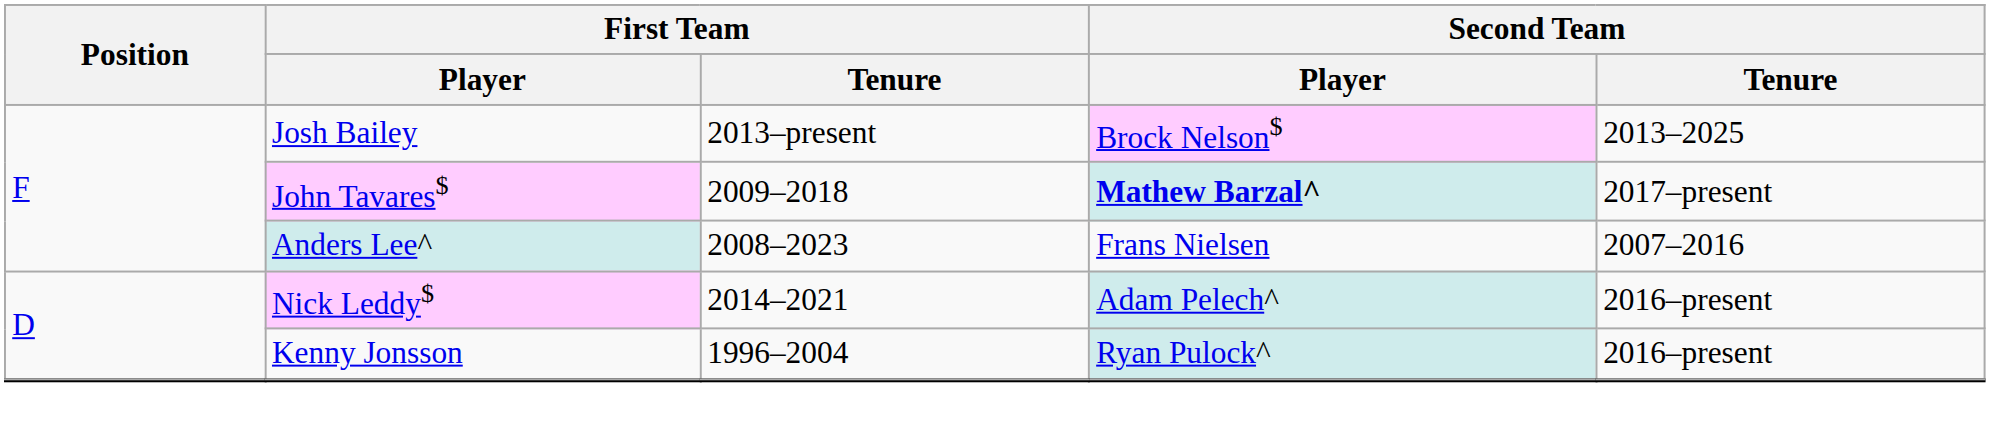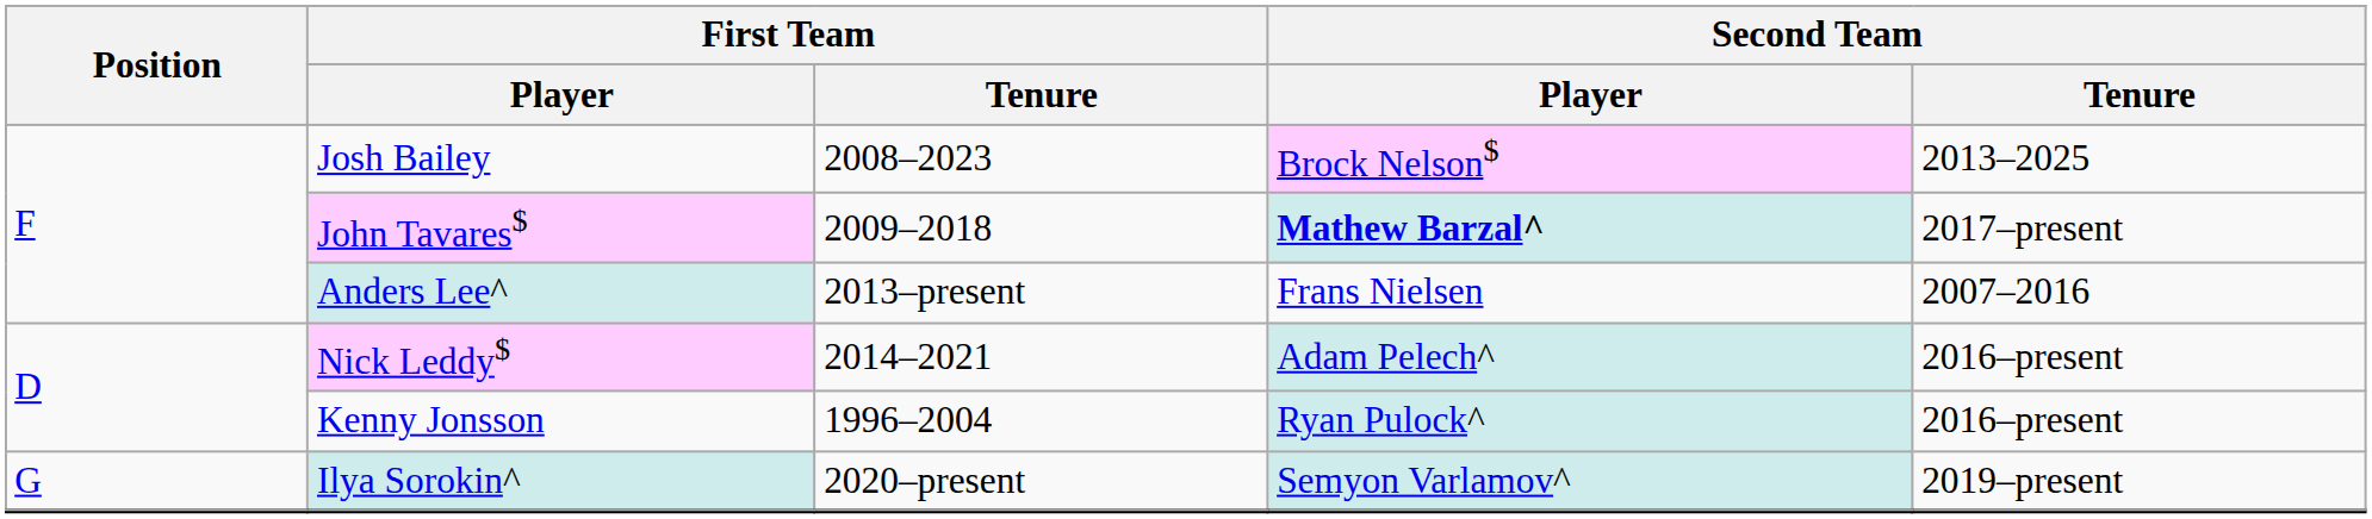Josh Bailey | First Team / Tenure: 2013–present -> 2008–2023
Anders Lee^ | First Team / Tenure: 2008–2023 -> 2013–present
+ row: G | Ilya Sorokin^ | 2020–present | Semyon Varlamov^ | 2019–present
